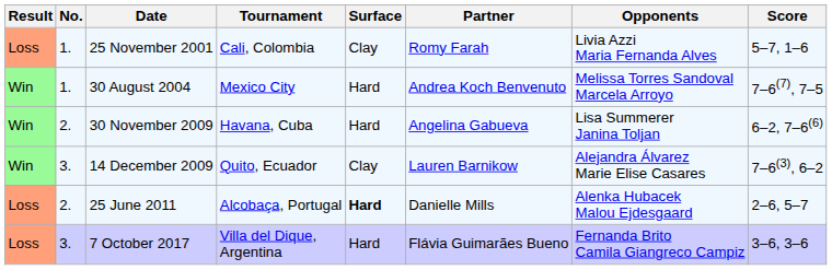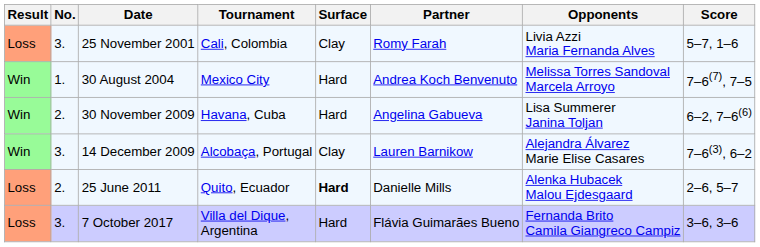25 November 2001 | No.: 1. -> 3.
14 December 2009 | Tournament: Quito, Ecuador -> Alcobaça, Portugal
25 June 2011 | Tournament: Alcobaça, Portugal -> Quito, Ecuador
